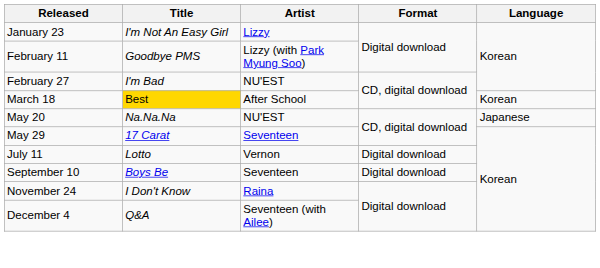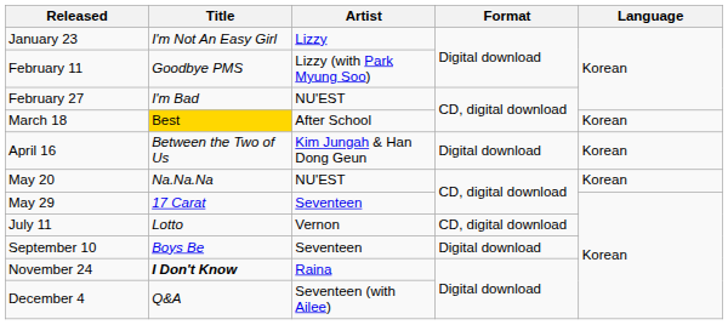+ row: April 16 | Between the Two of Us | Kim Jungah & Han Dong Geun | Digital download | Korean
May 20 | Language: Japanese -> Korean
July 11 | Format: Digital download -> CD, digital download
November 24 | Title: normal -> bold
